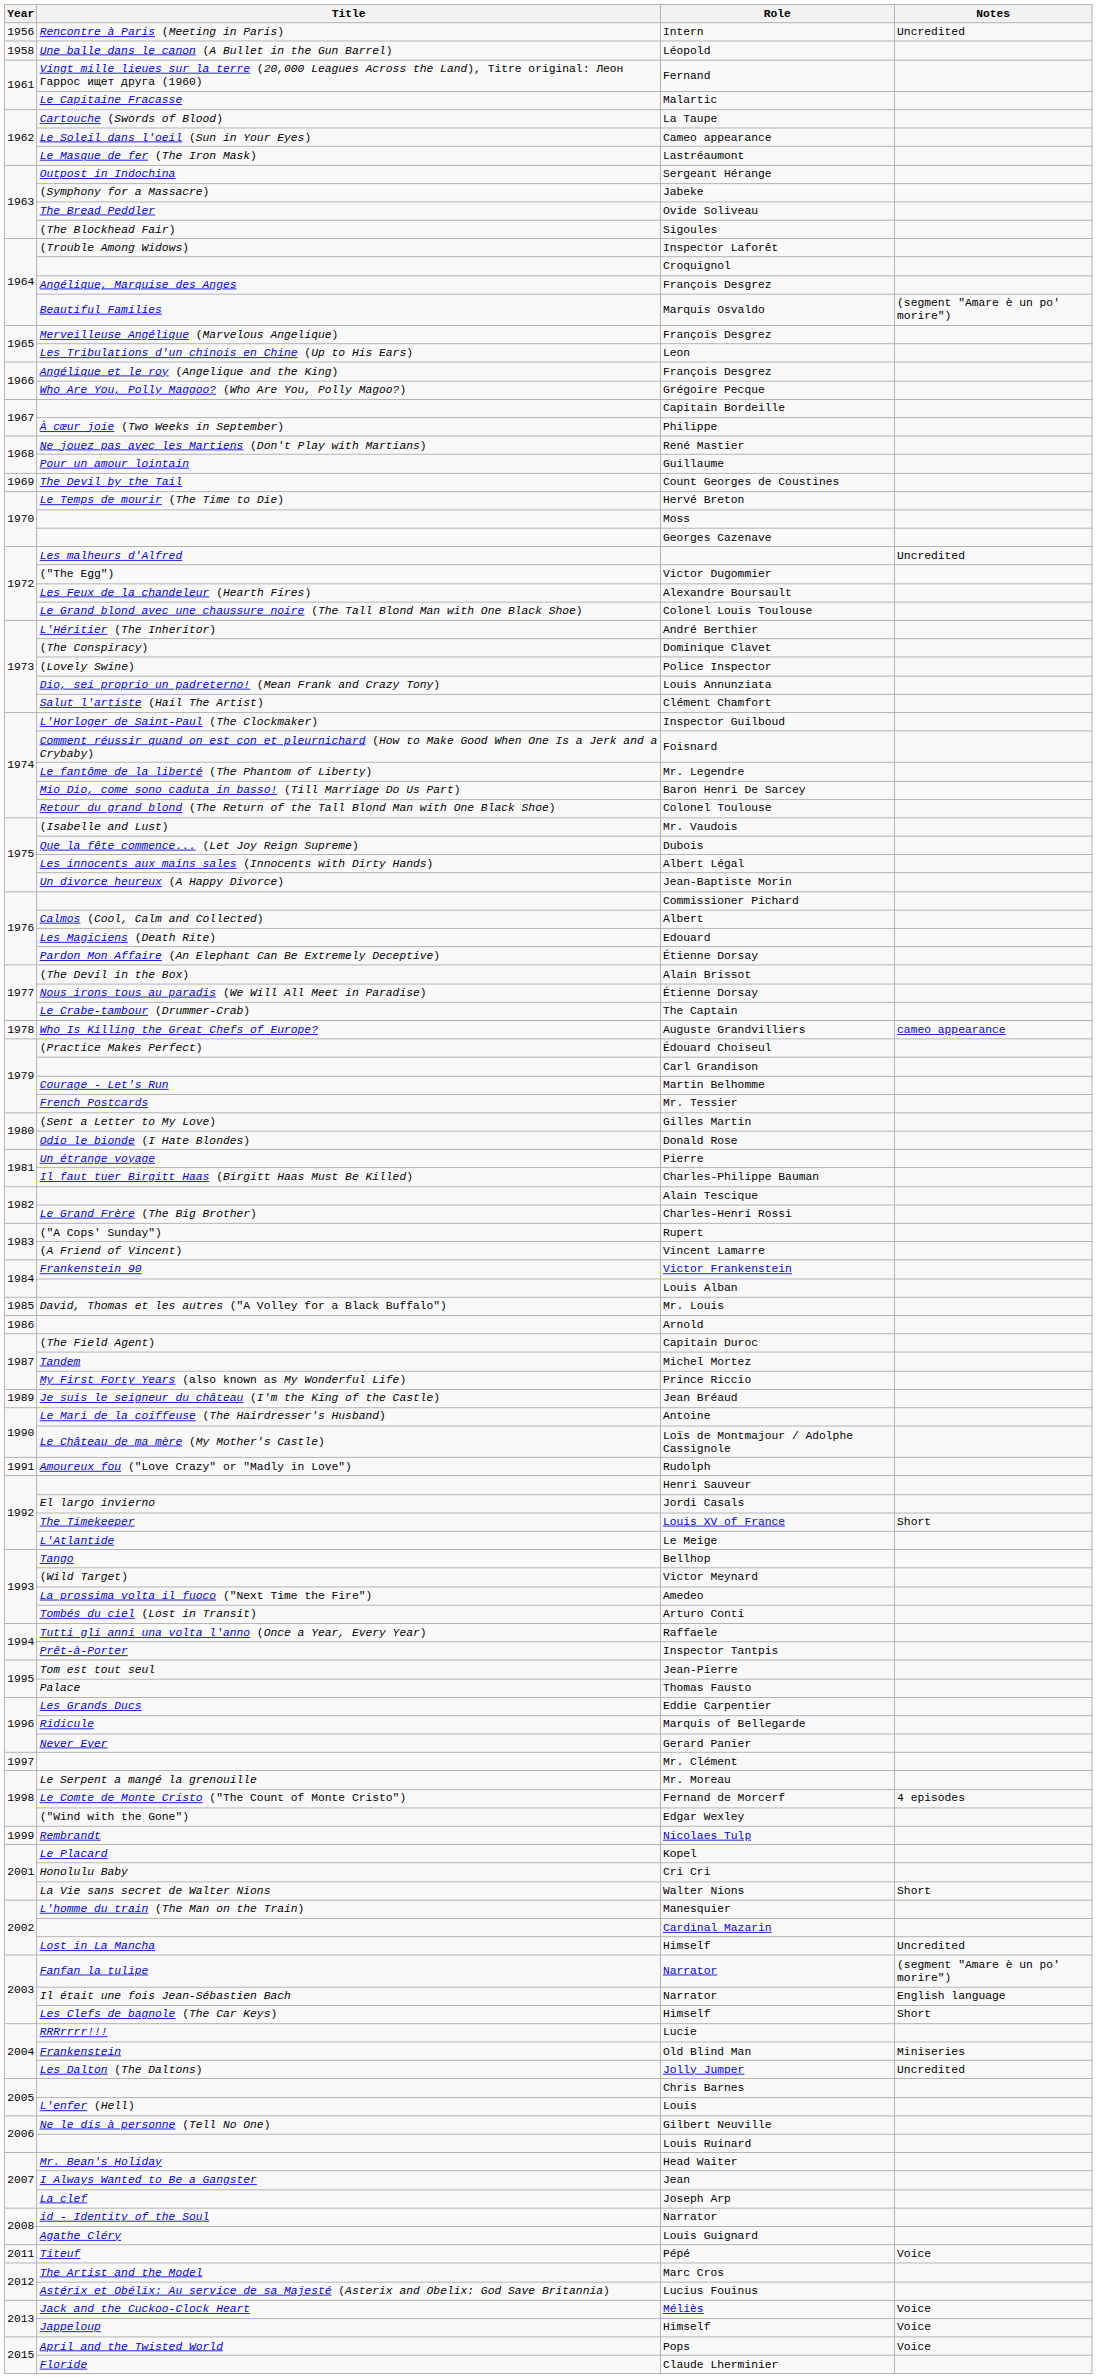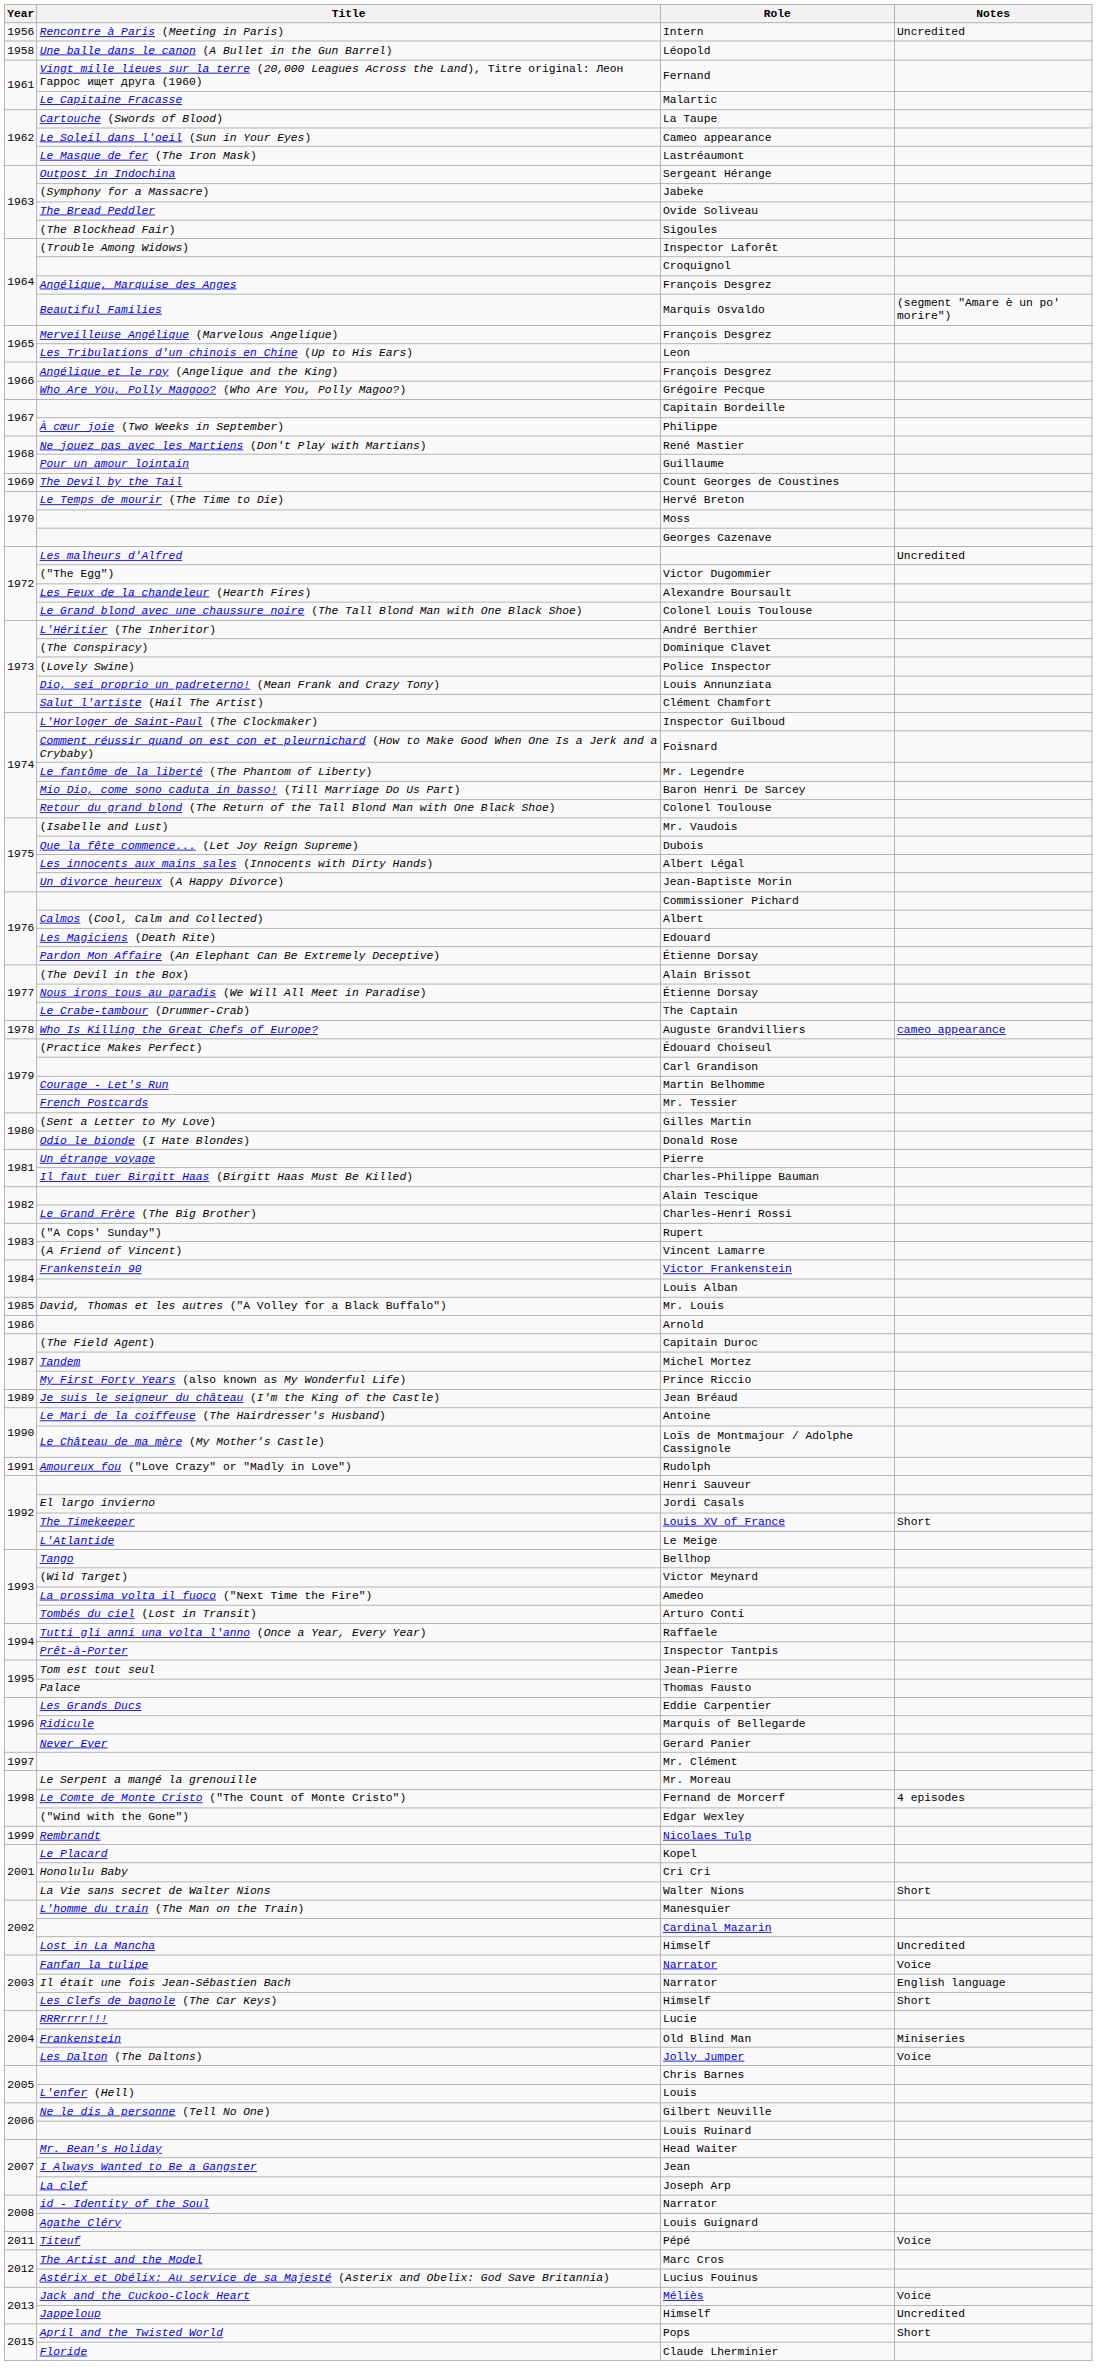Fanfan la tulipe / Narrator | Notes: (segment "Amare è un po' morire") -> Voice
Jolly Jumper | Notes: Uncredited -> Voice
Jappeloup / Himself | Notes: Voice -> Uncredited
Pops | Notes: Voice -> Short
